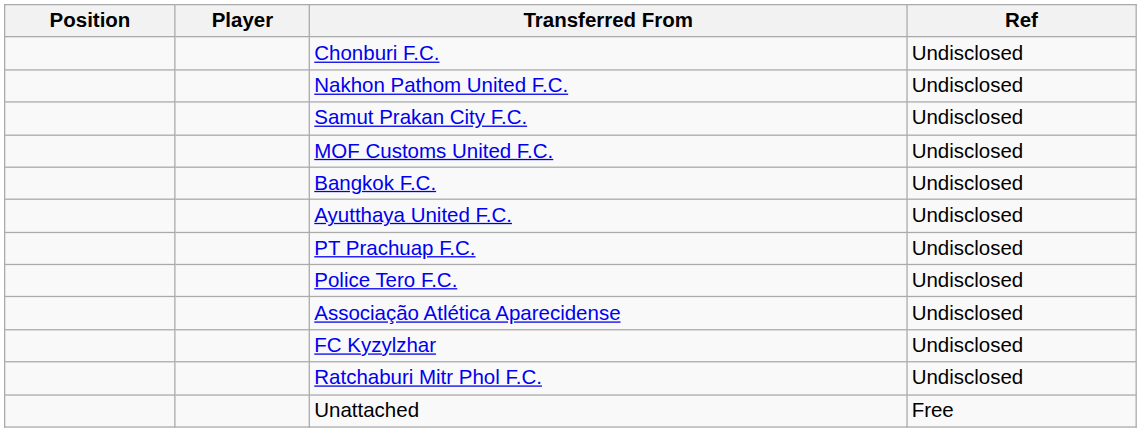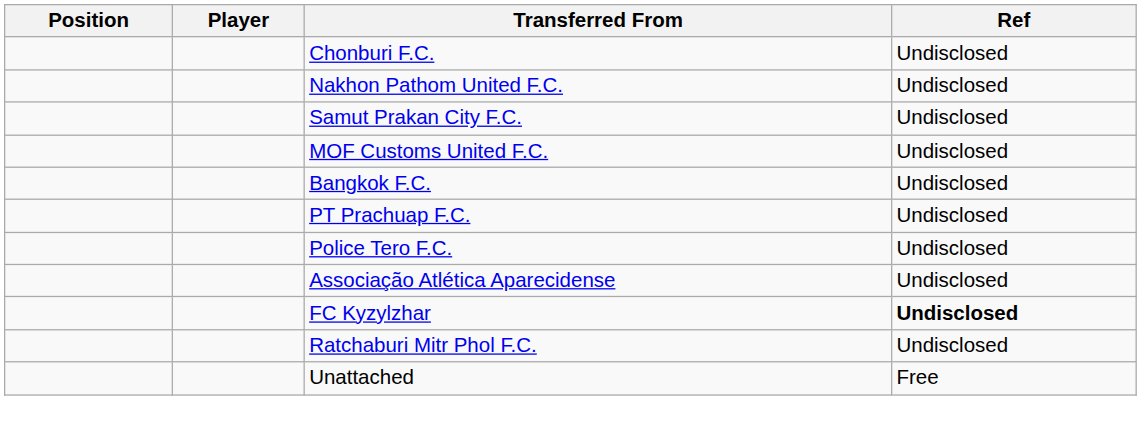- row: Ayutthaya United F.C. | Undisclosed
FC Kyzylzhar | Ref: normal -> bold
